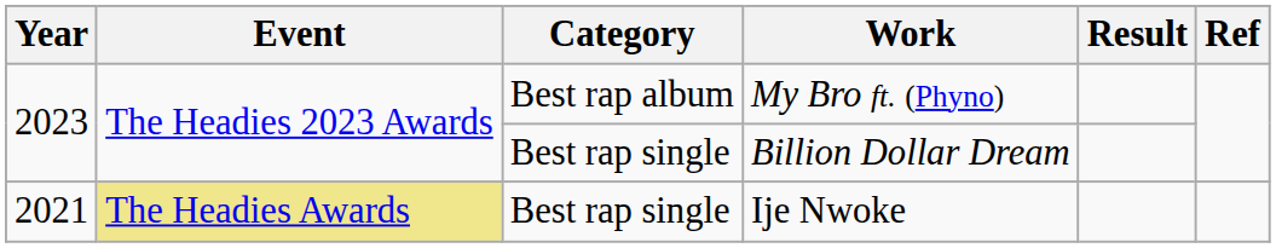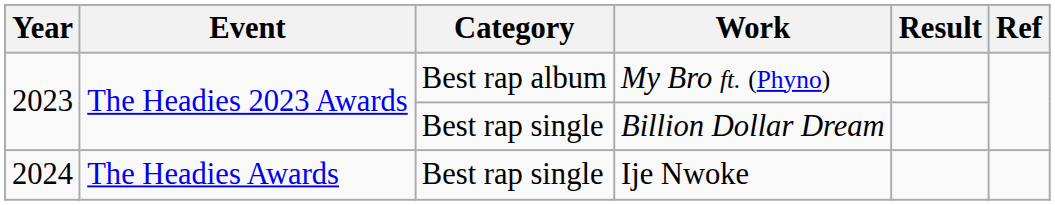Ije Nwoke | Year: 2021 -> 2024
Ije Nwoke | Event: khaki background -> no background
